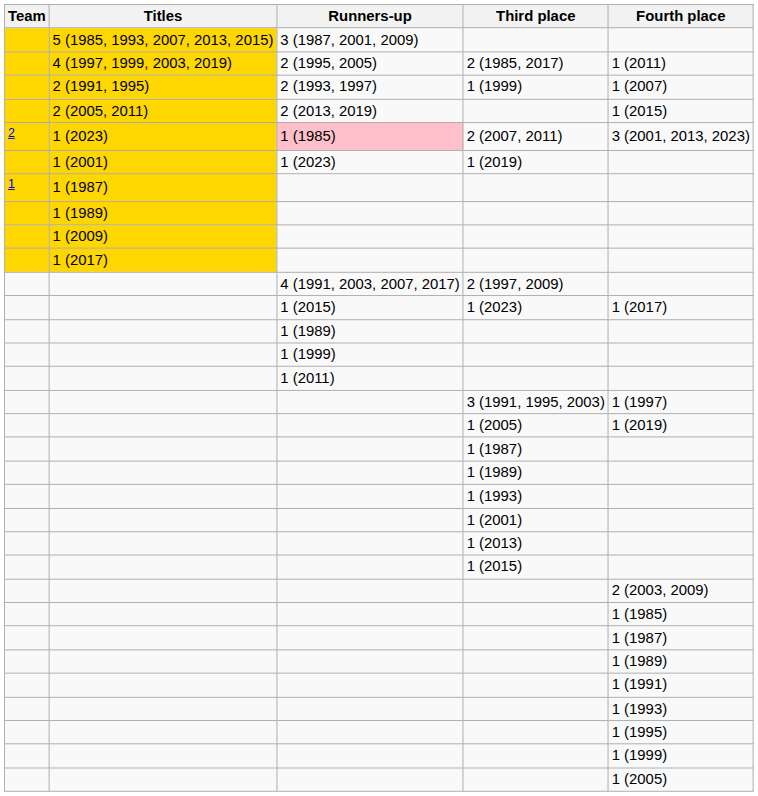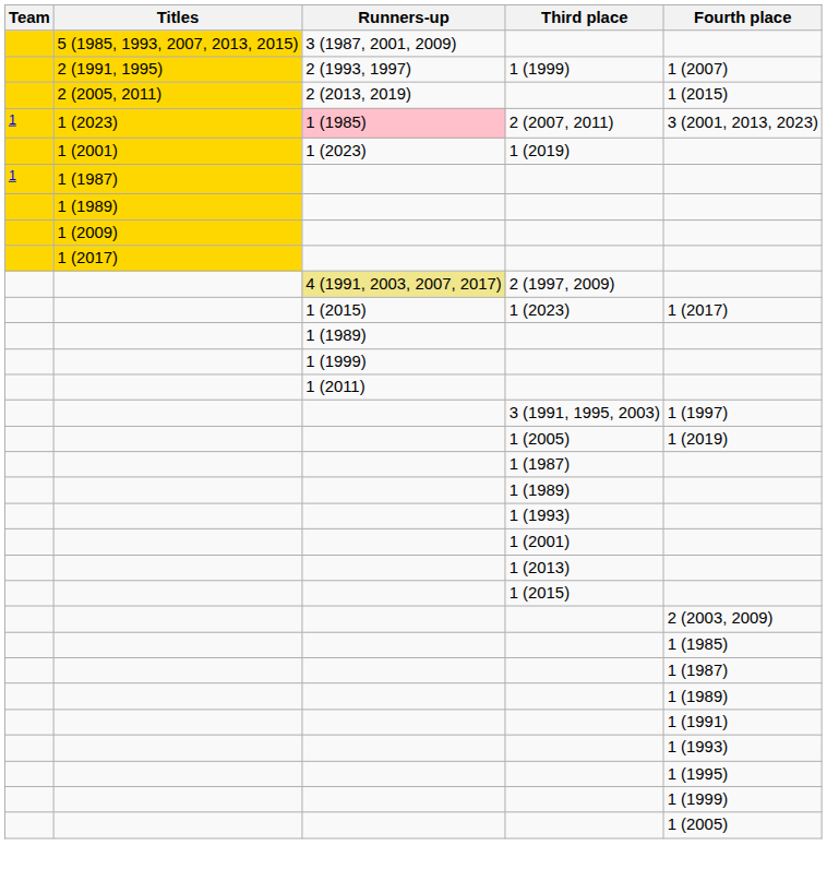- row: 4 (1997, 1999, 2003, 2019) | 2 (1995, 2005) | 2 (1985, 2017) | 1 (2011)
2 (2007, 2011) | Team: 2 -> 1
2 (1997, 2009) | Runners-up: no background -> khaki background
